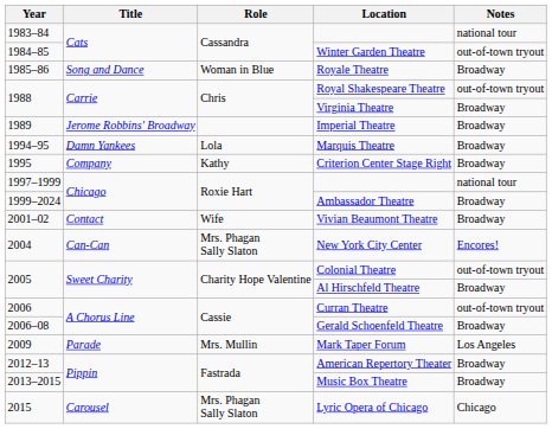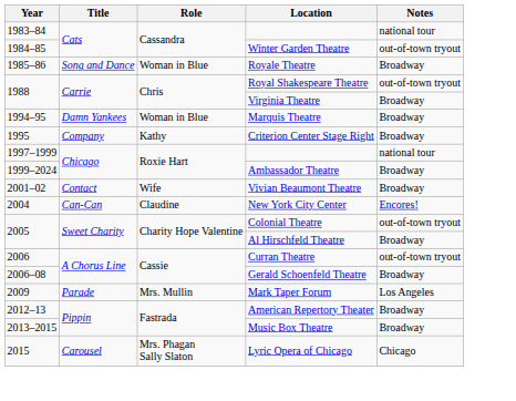- row: 1989 | Jerome Robbins' Broadway | Imperial Theatre | Broadway
Marquis Theatre | Role: Lola -> Woman in Blue
New York City Center | Role: Mrs. Phagan Sally Slaton -> Claudine
